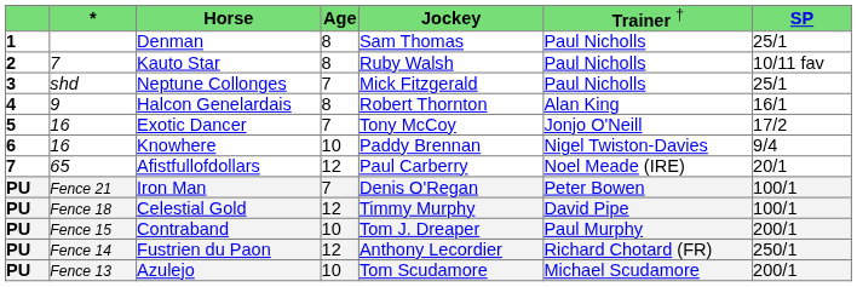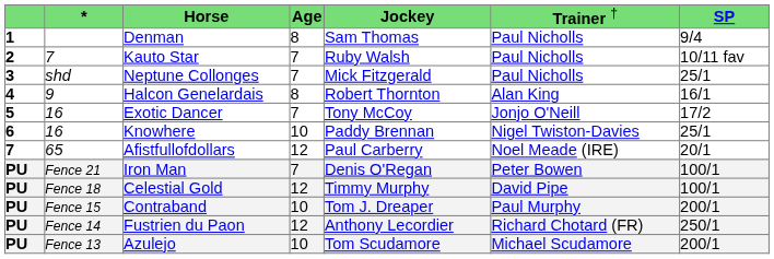Denman | column 7: 25/1 -> 9/4
Kauto Star | column 4: 8 -> 7
Knowhere | column 7: 9/4 -> 25/1
